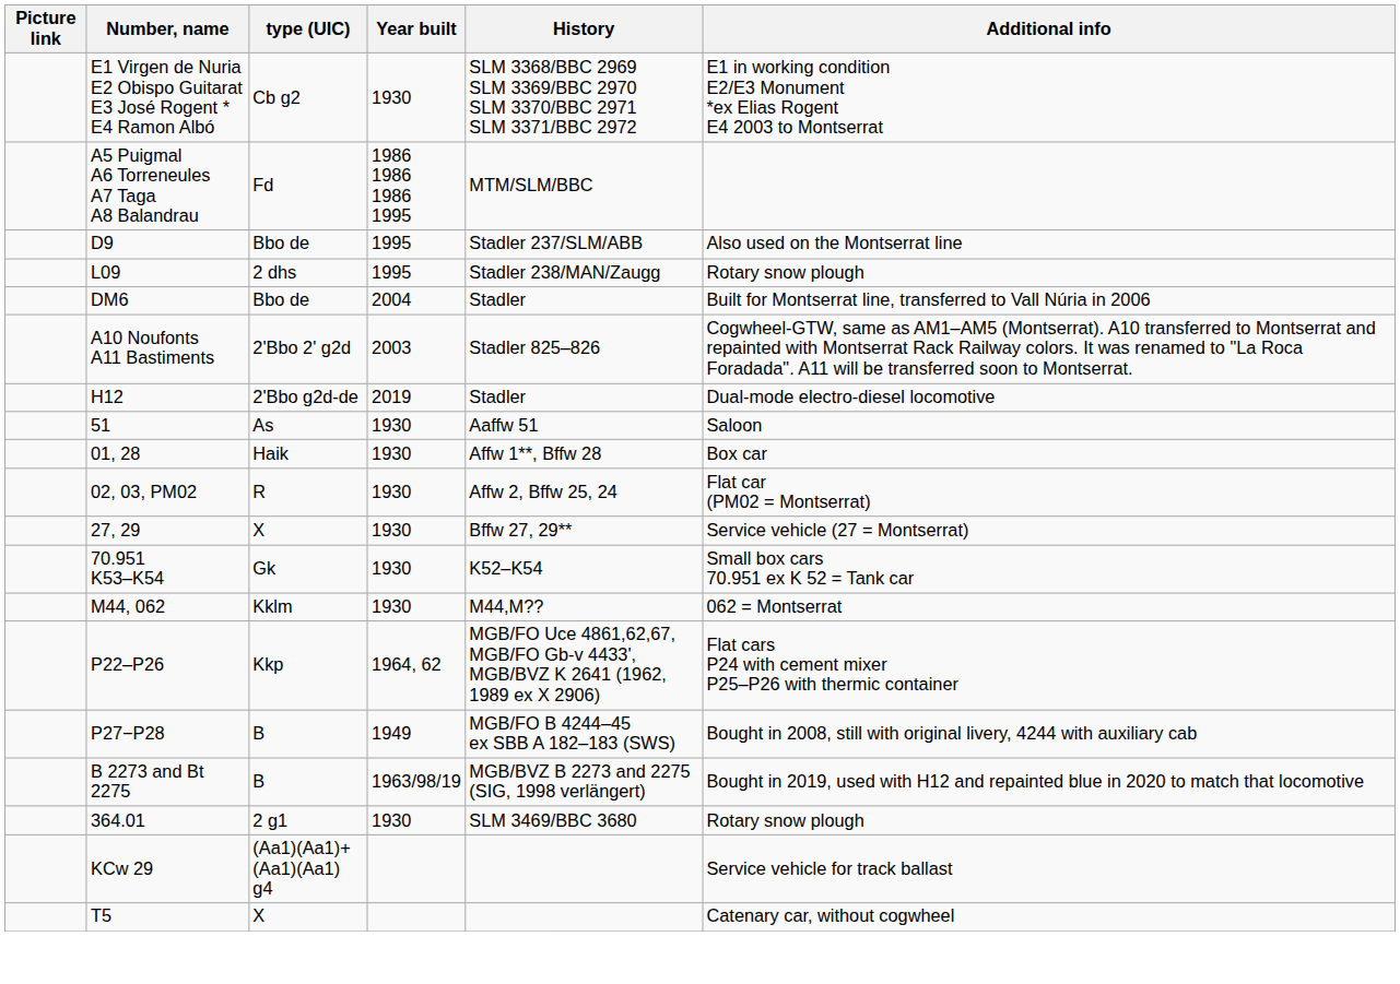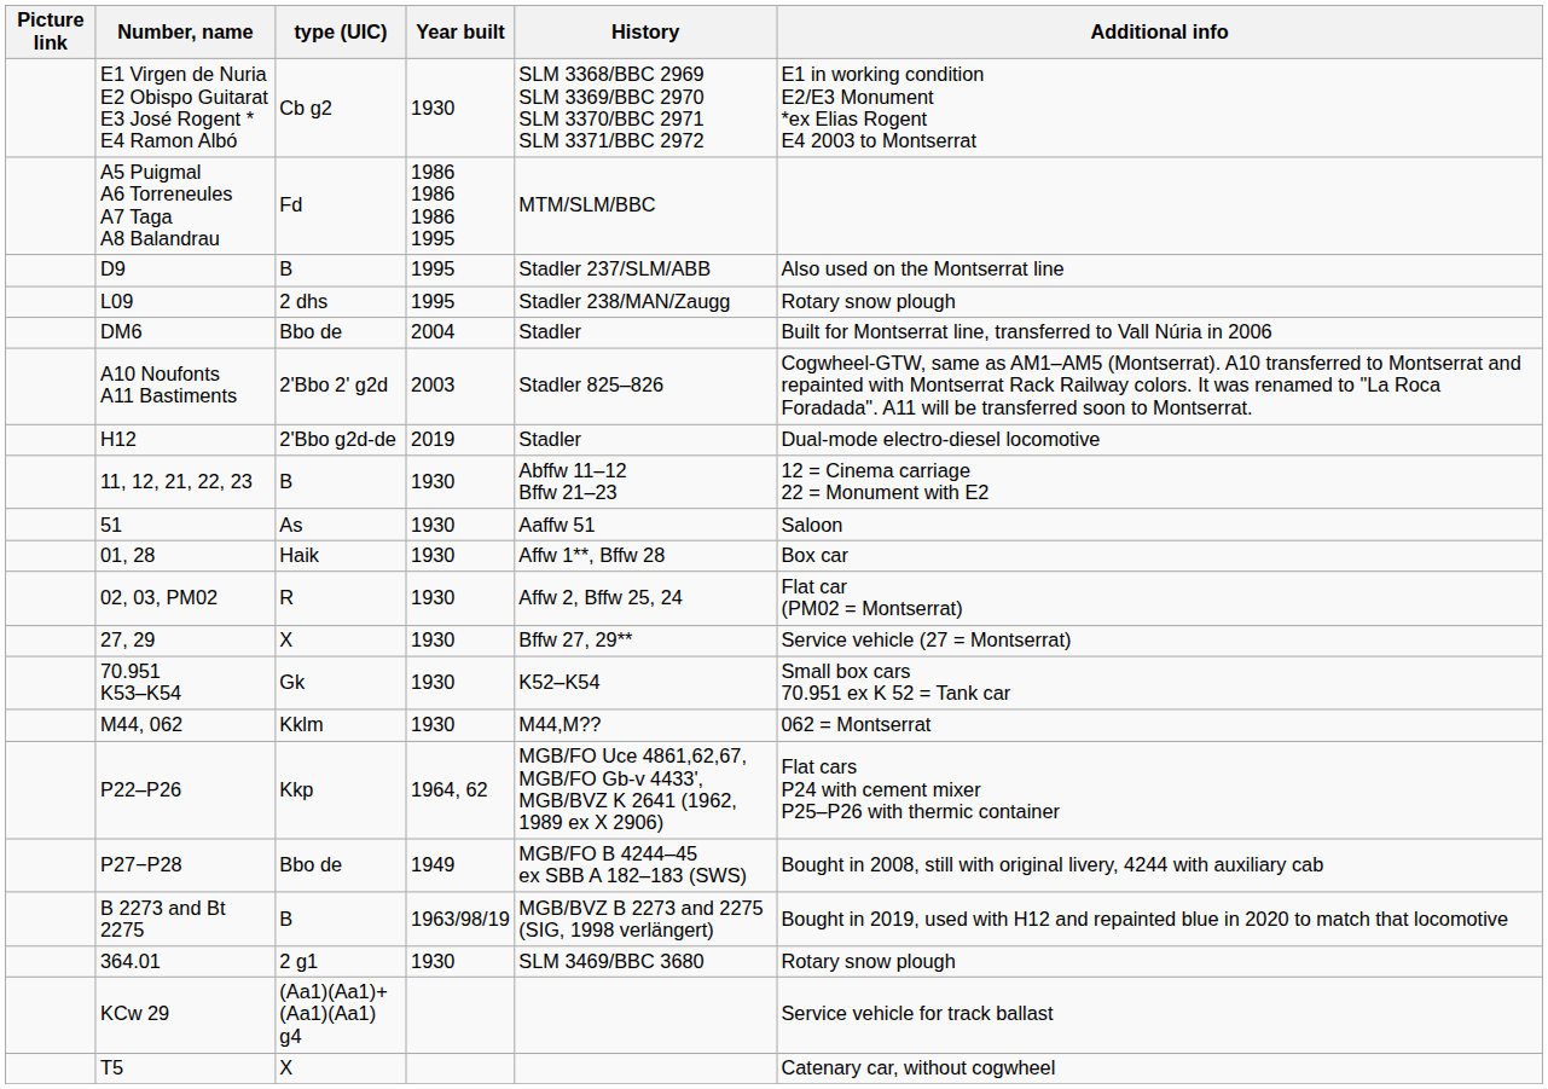D9 | type (UIC): Bbo de -> B
+ row: 11, 12, 21, 22, 23 | B | 1930 | Abffw 11–12 Bffw 21–23 | 12 = Cinema carriage 22 = Monument with E2
P27−P28 | type (UIC): B -> Bbo de
